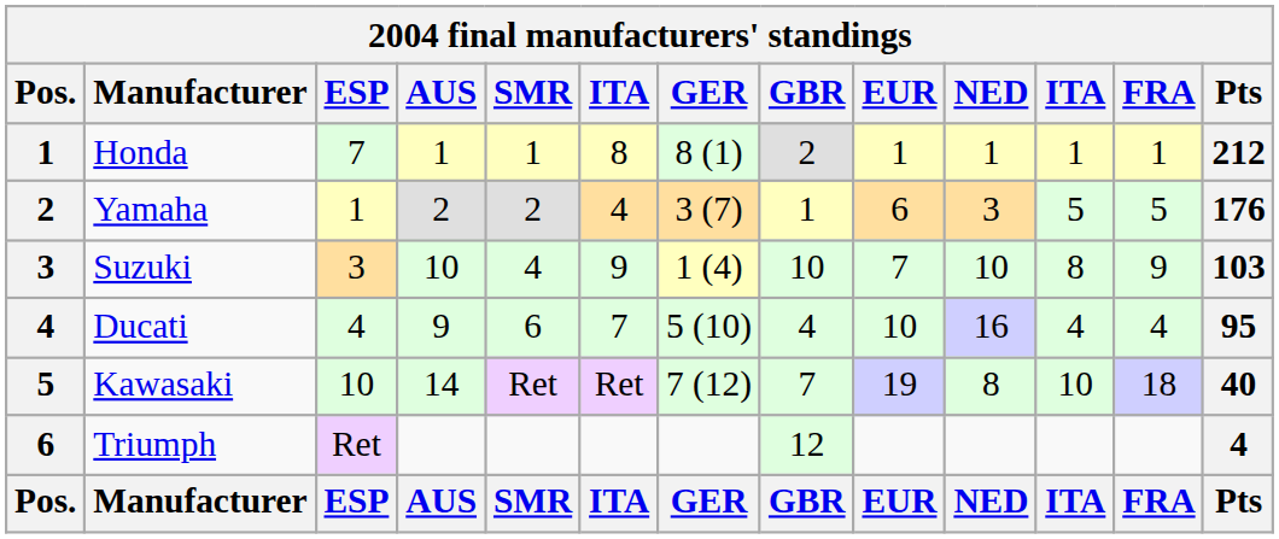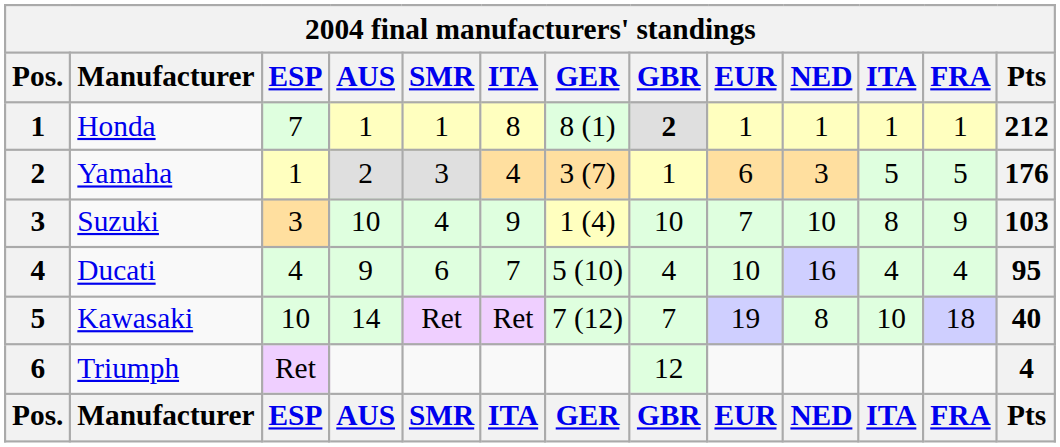Honda | GBR: normal -> bold
Yamaha | SMR: 2 -> 3
